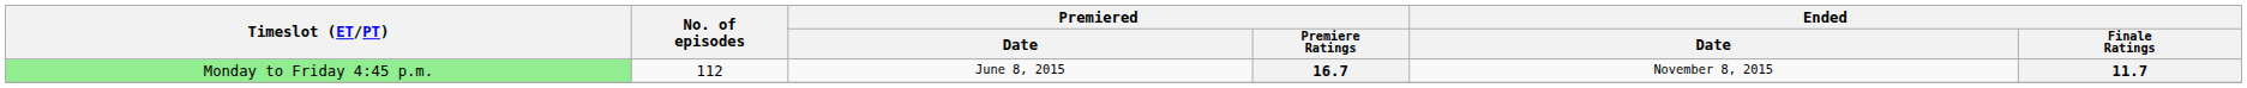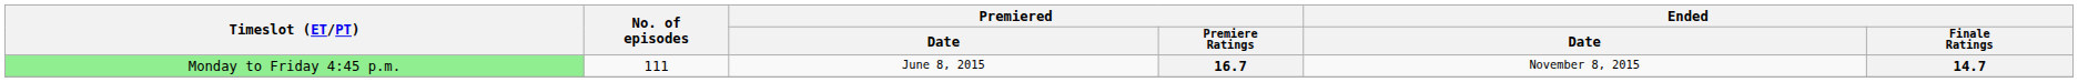16.7 | No. of episodes: 112 -> 111
16.7 | Ended / Finale Ratings: 11.7 -> 14.7
